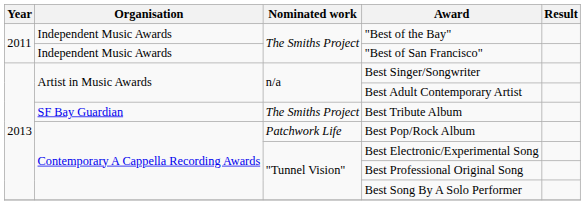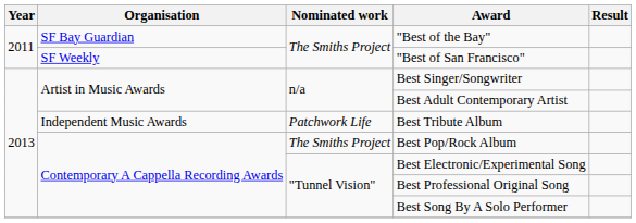"Best of the Bay" | Organisation: Independent Music Awards -> SF Bay Guardian
"Best of San Francisco" | Organisation: Independent Music Awards -> SF Weekly
Best Tribute Album | Organisation: SF Bay Guardian -> Independent Music Awards
Best Tribute Album | Nominated work: The Smiths Project -> Patchwork Life
Best Pop/Rock Album | Nominated work: Patchwork Life -> The Smiths Project
